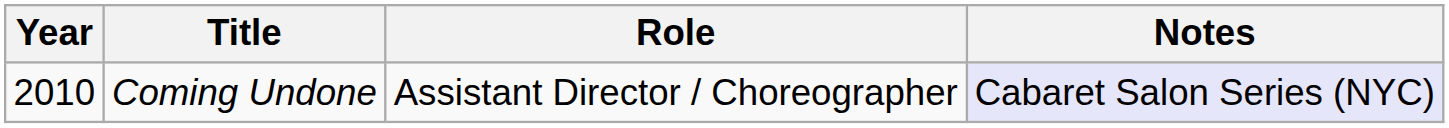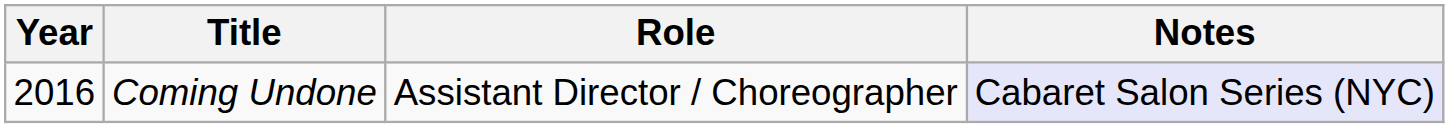Coming Undone | Year: 2010 -> 2016
